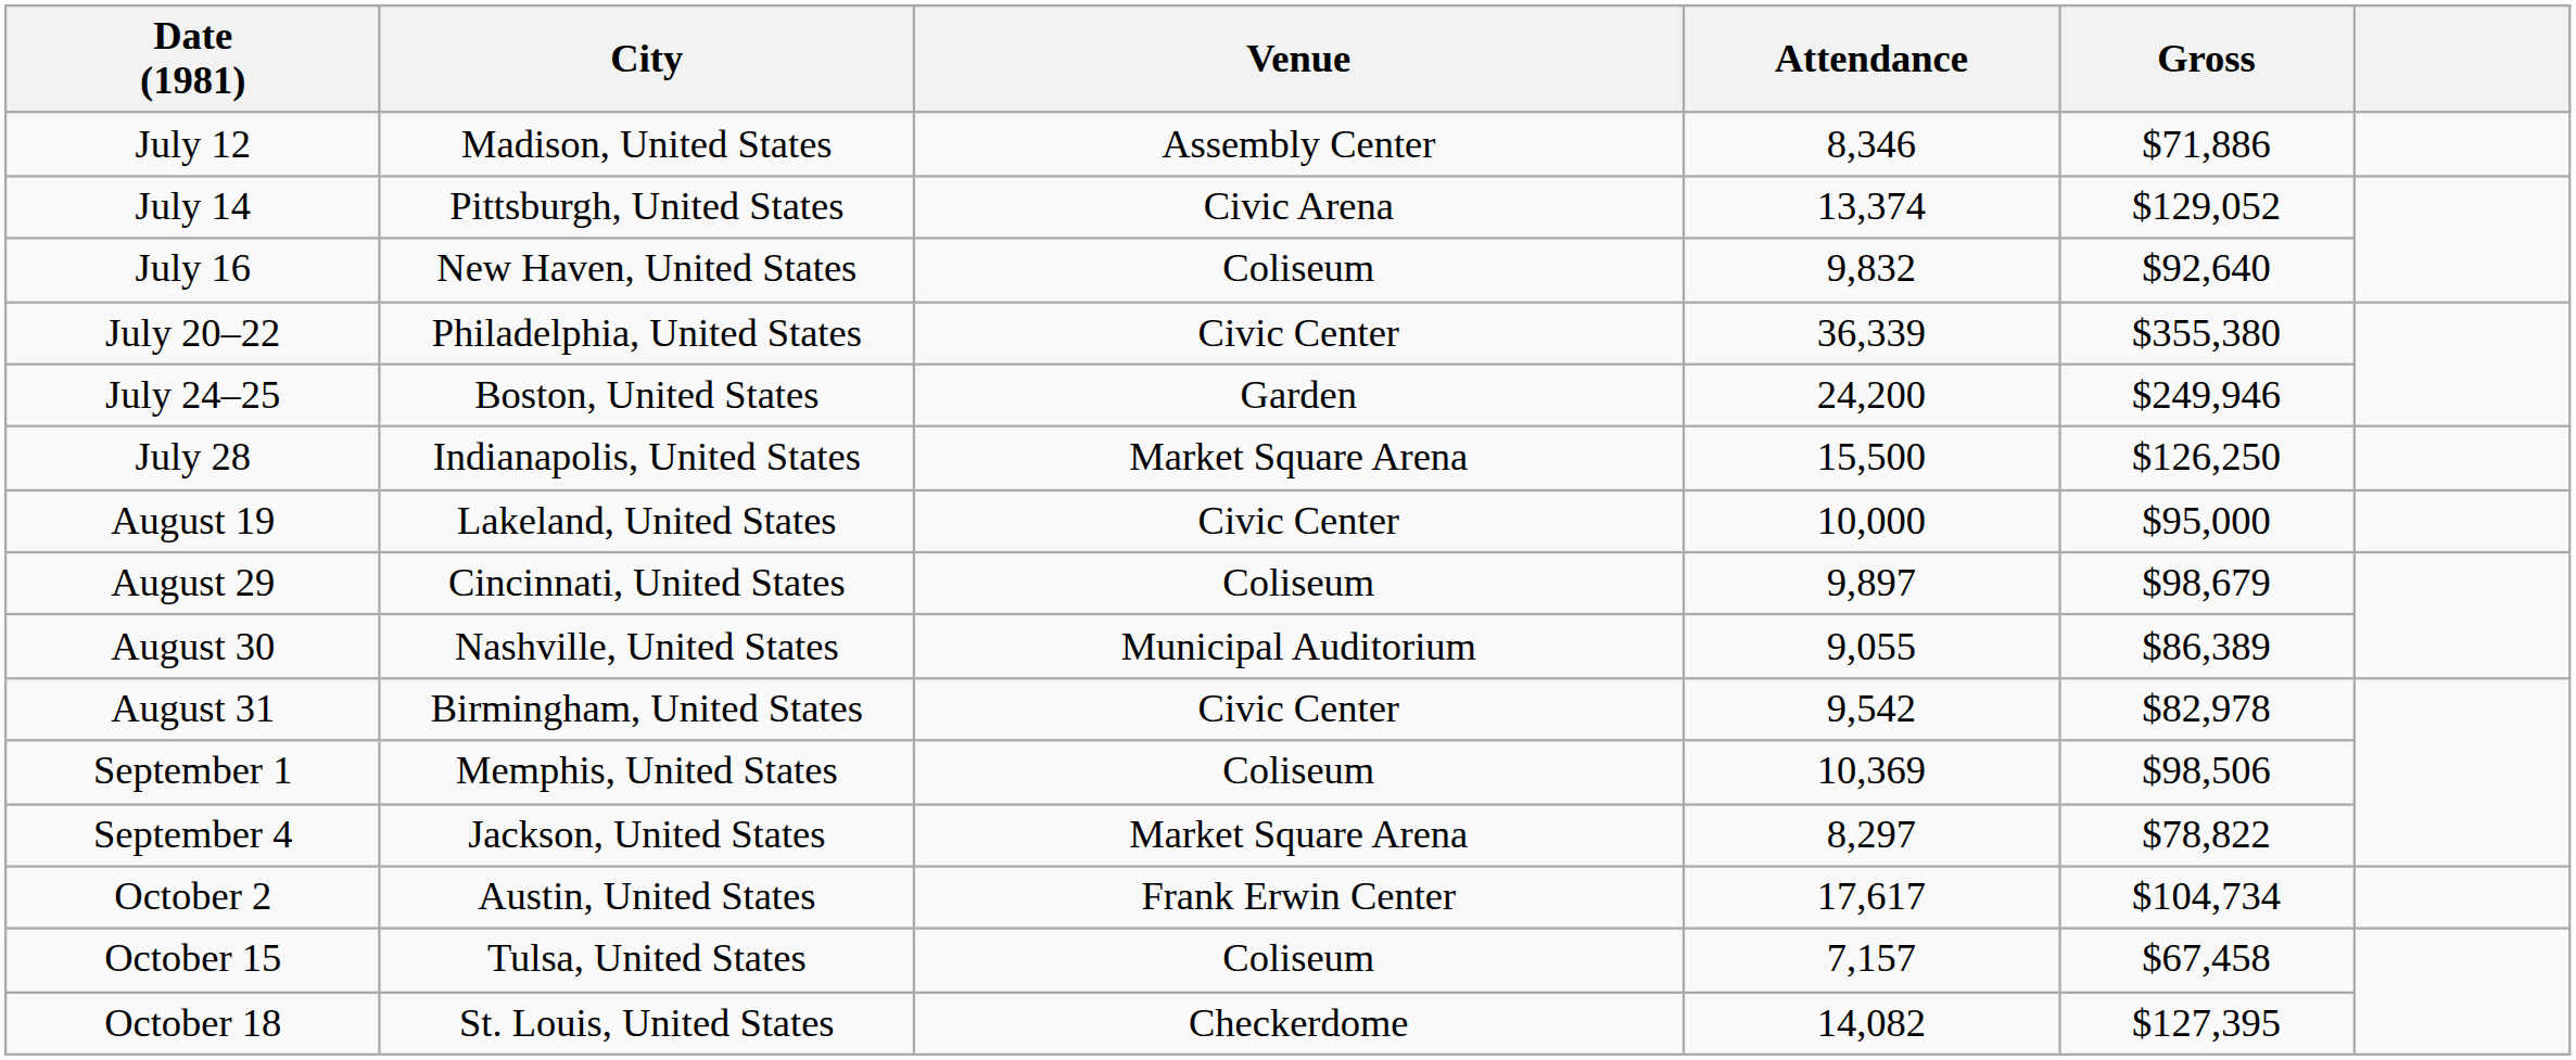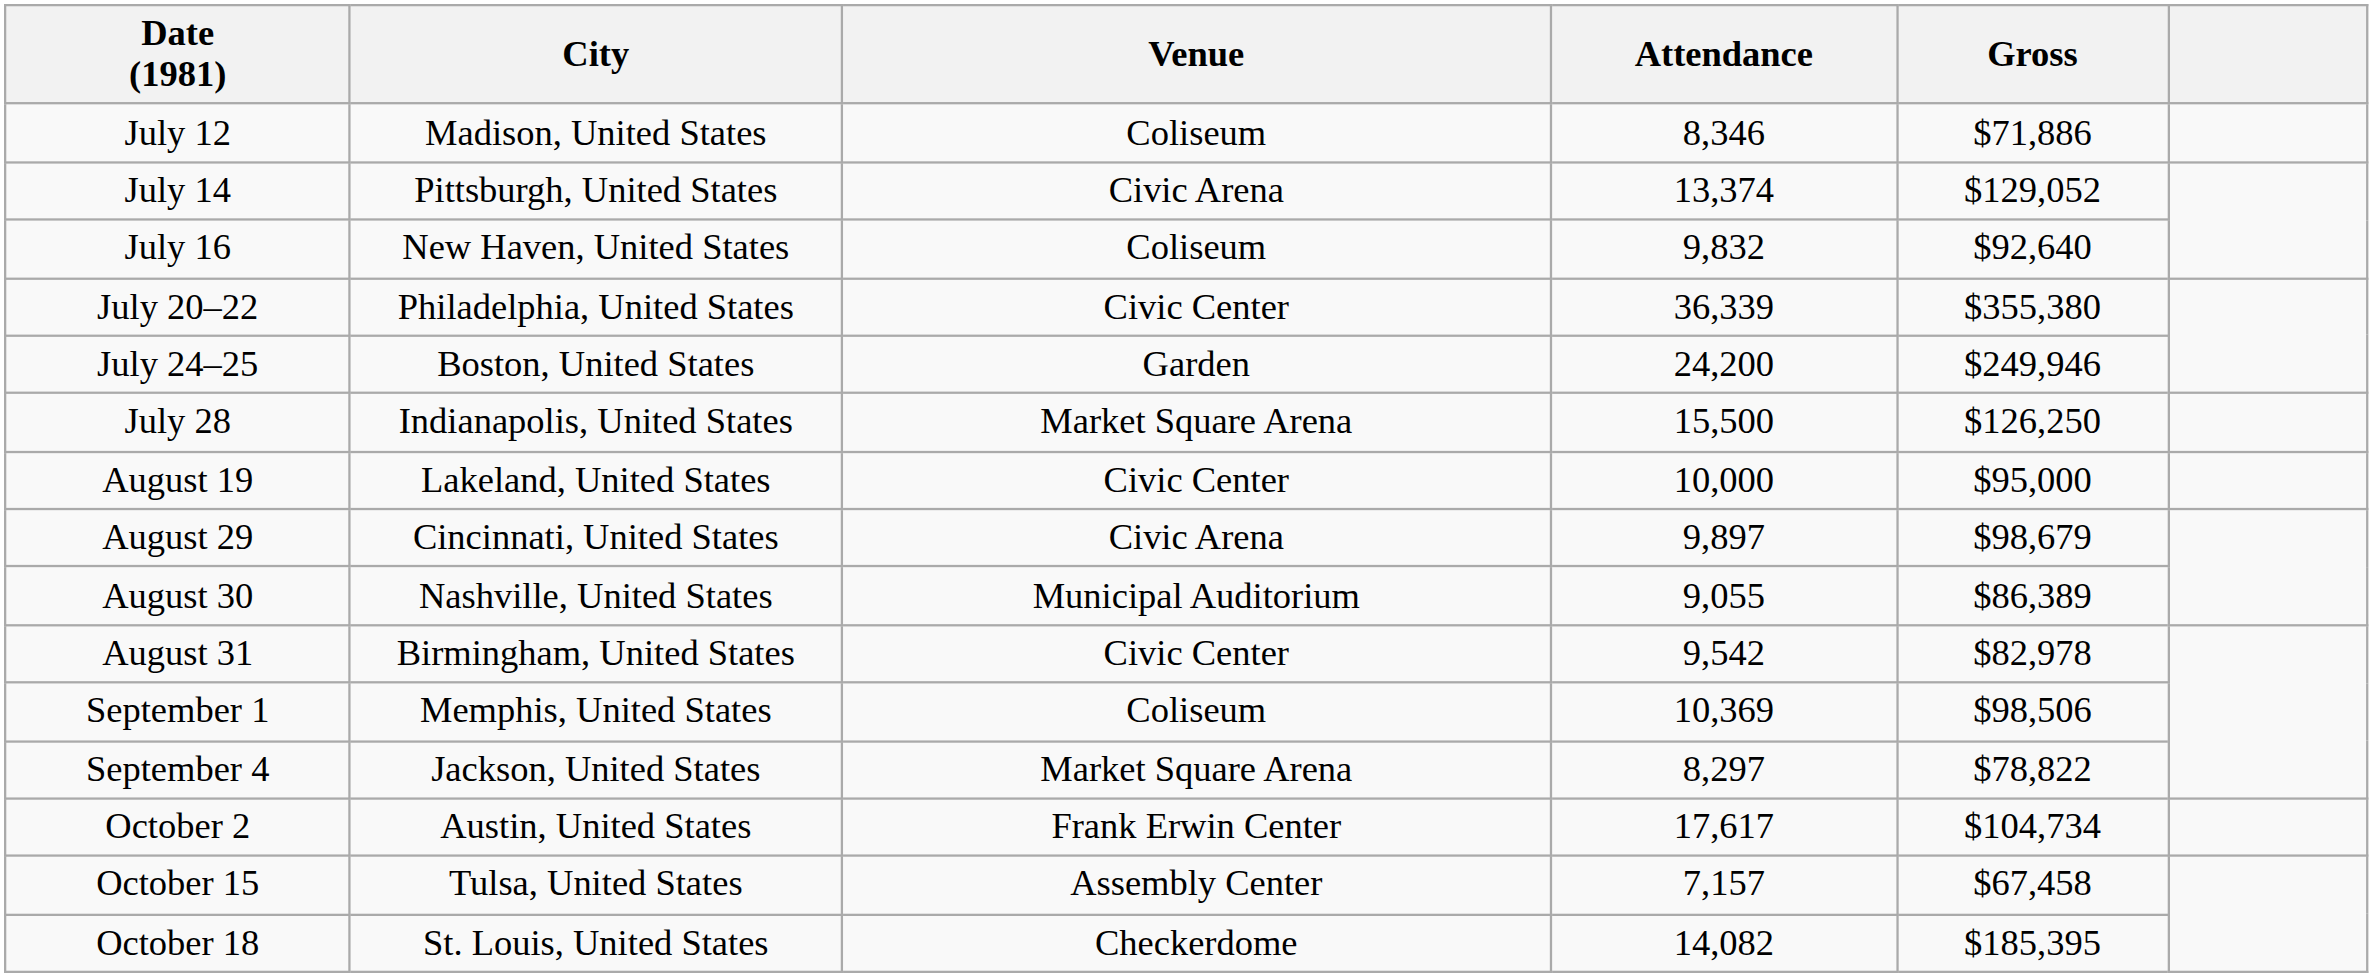July 12 | Venue: Assembly Center -> Coliseum
August 29 | Venue: Coliseum -> Civic Arena
October 15 | Venue: Coliseum -> Assembly Center
October 18 | Gross: $127,395 -> $185,395
